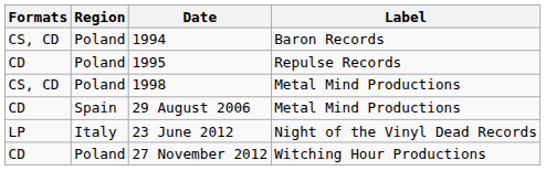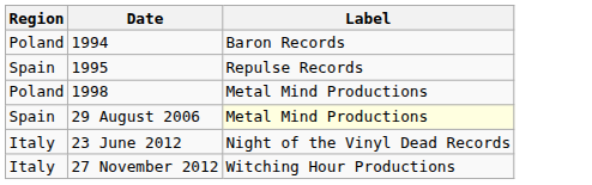- column: Formats | CS, CD | CD | CS, CD | CD | LP | CD
1995 | Region: Poland -> Spain
29 August 2006 | Label: no background -> lightyellow background
27 November 2012 | Region: Poland -> Italy
